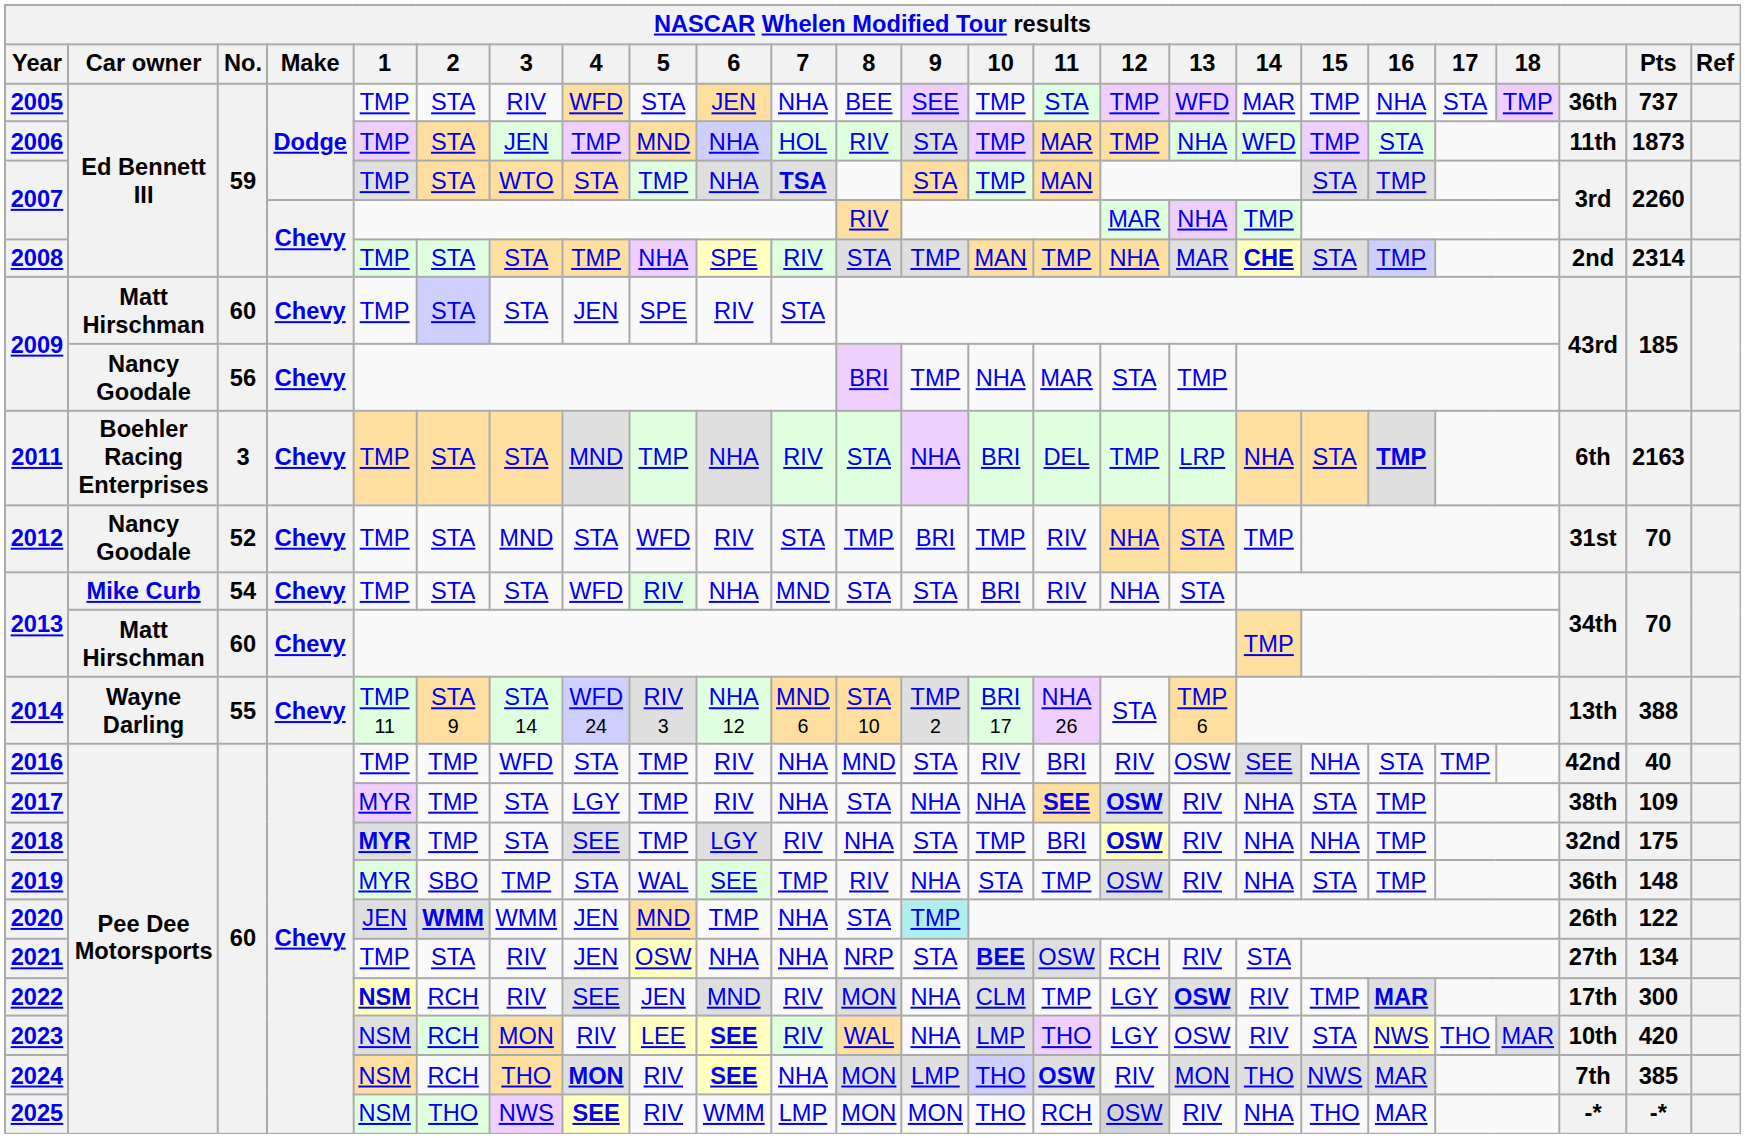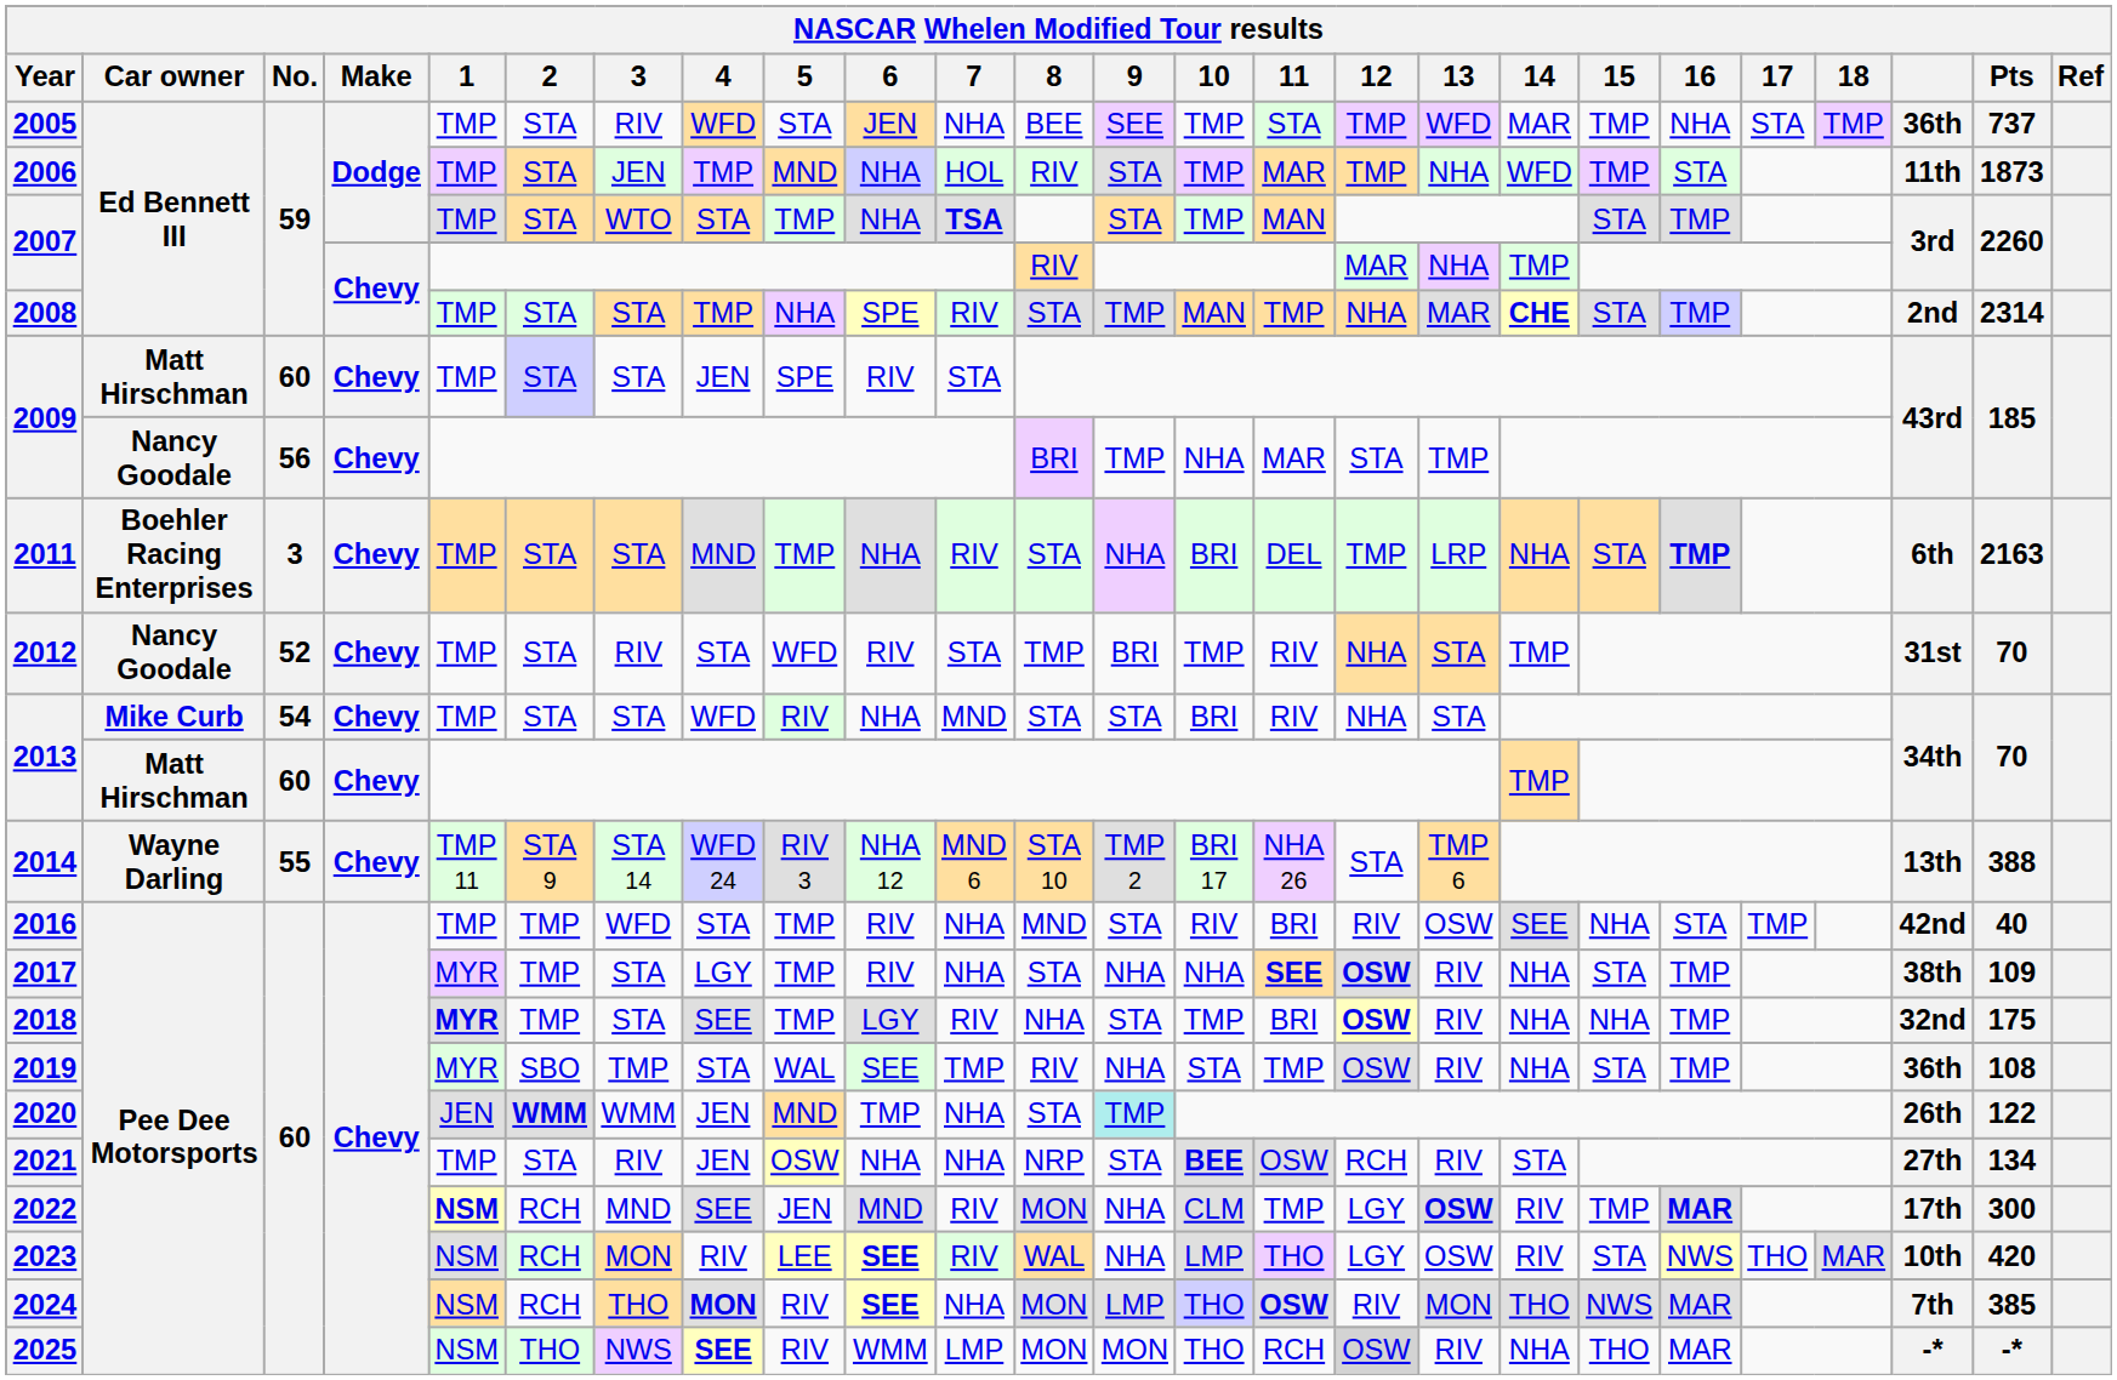2012 | 3: MND -> RIV
2019 | Pts: 148 -> 108
2022 | 3: RIV -> MND
